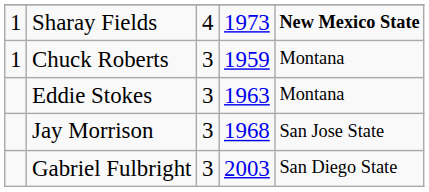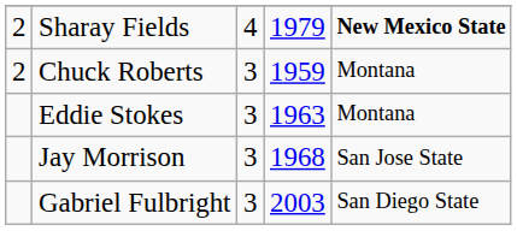Sharay Fields | column 1: 1 -> 2
Sharay Fields | column 4: 1973 -> 1979
Chuck Roberts | column 1: 1 -> 2
